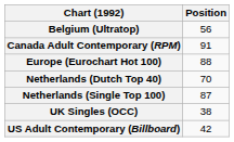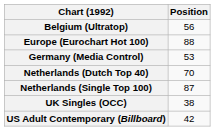- row: Canada Adult Contemporary (RPM) | 91
+ row: Germany (Media Control) | 53
